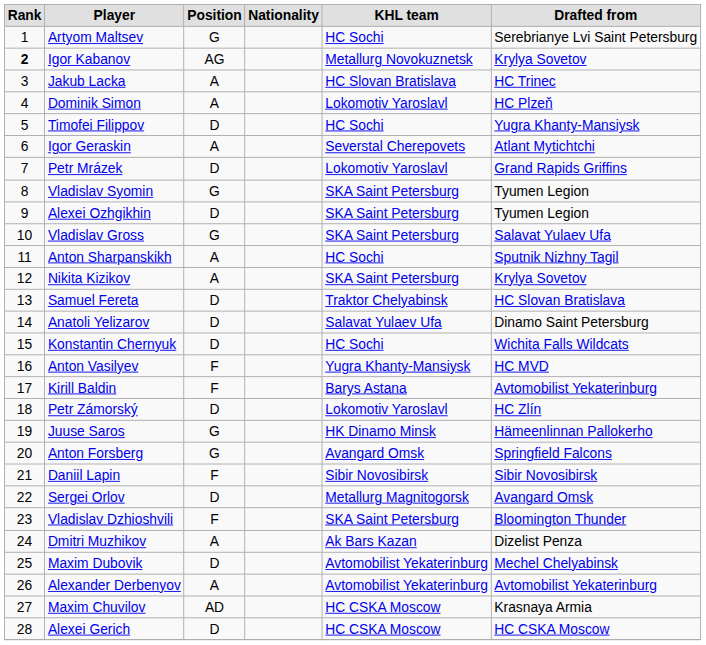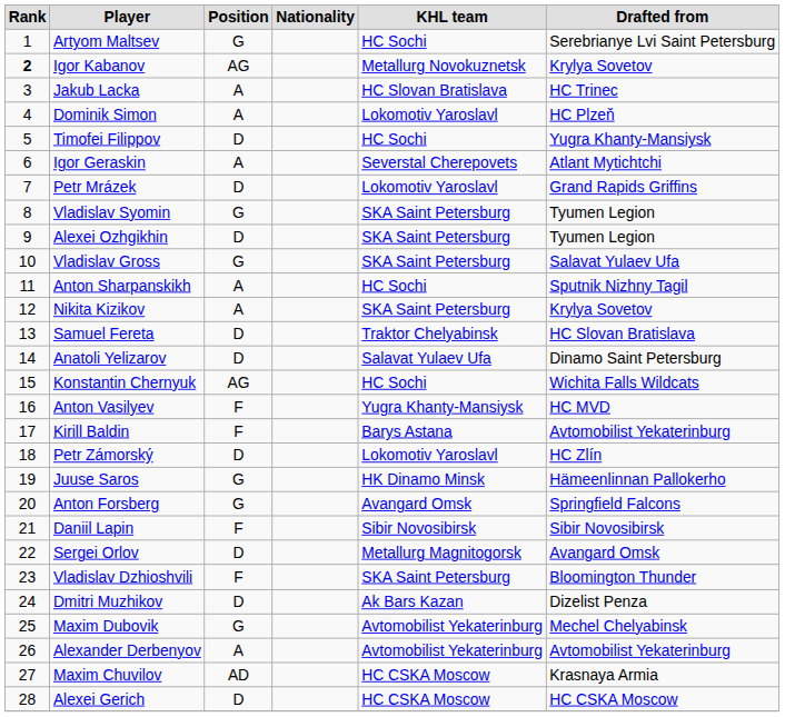Konstantin Chernyuk | Position: D -> AG
Dmitri Muzhikov | Position: A -> D
Maxim Dubovik | Position: D -> G
